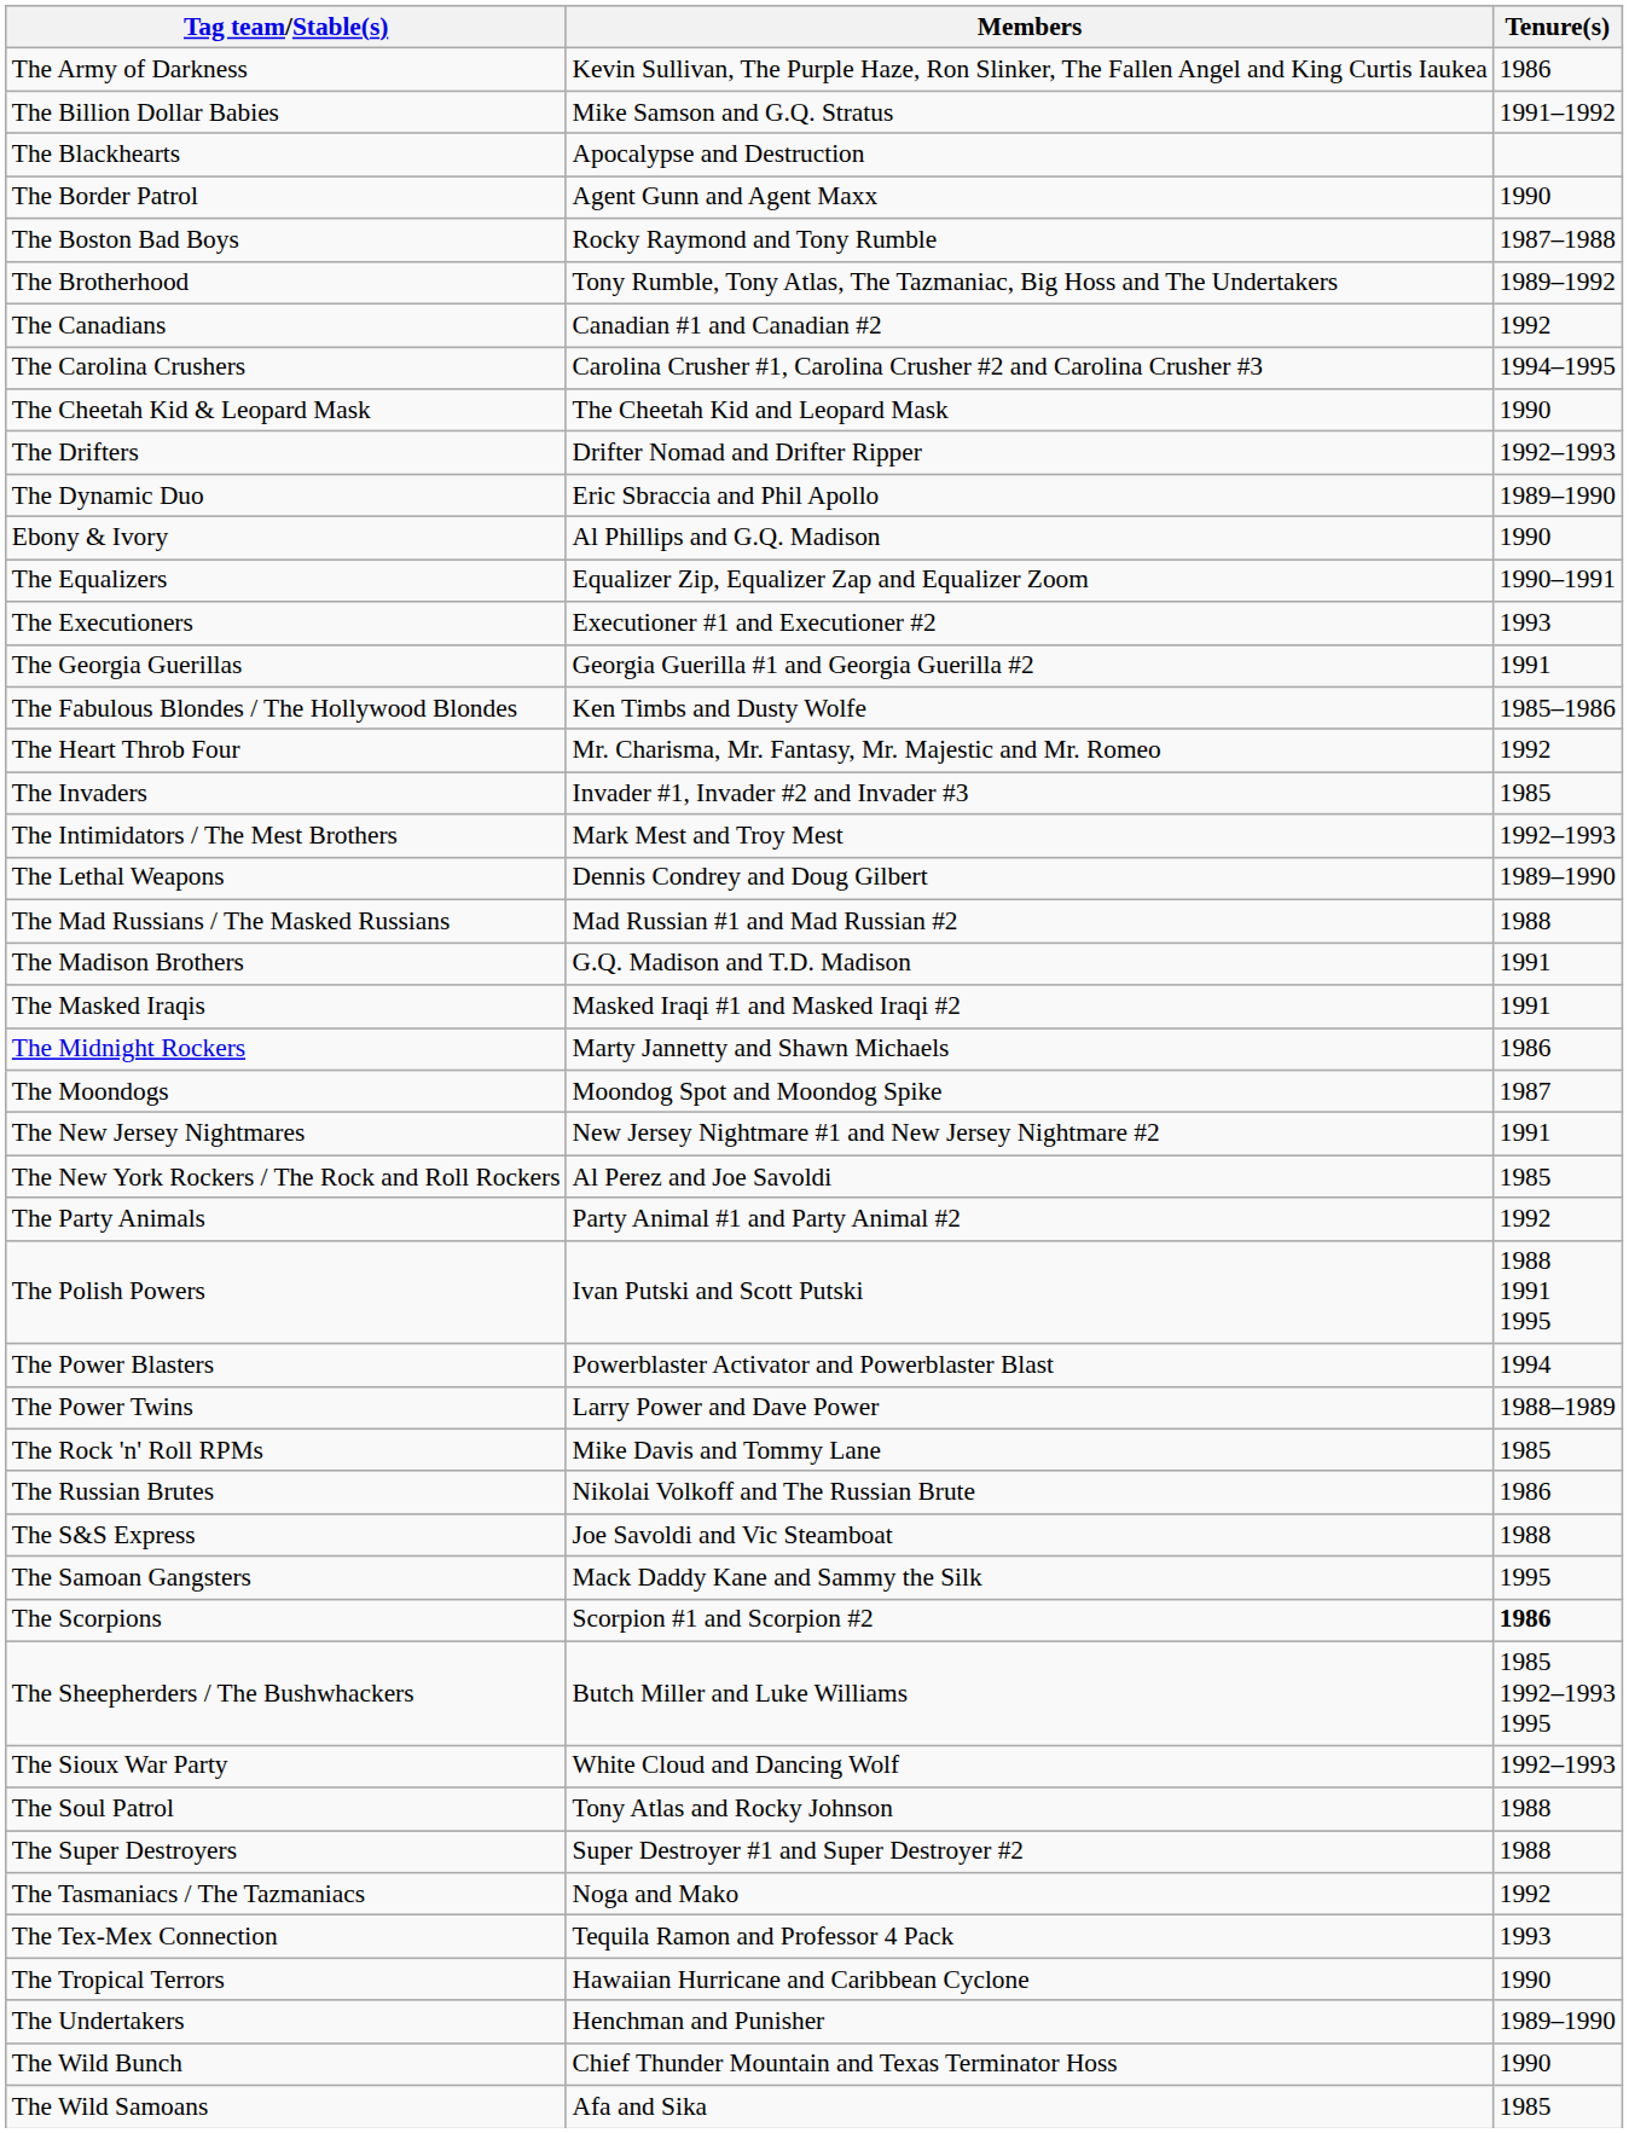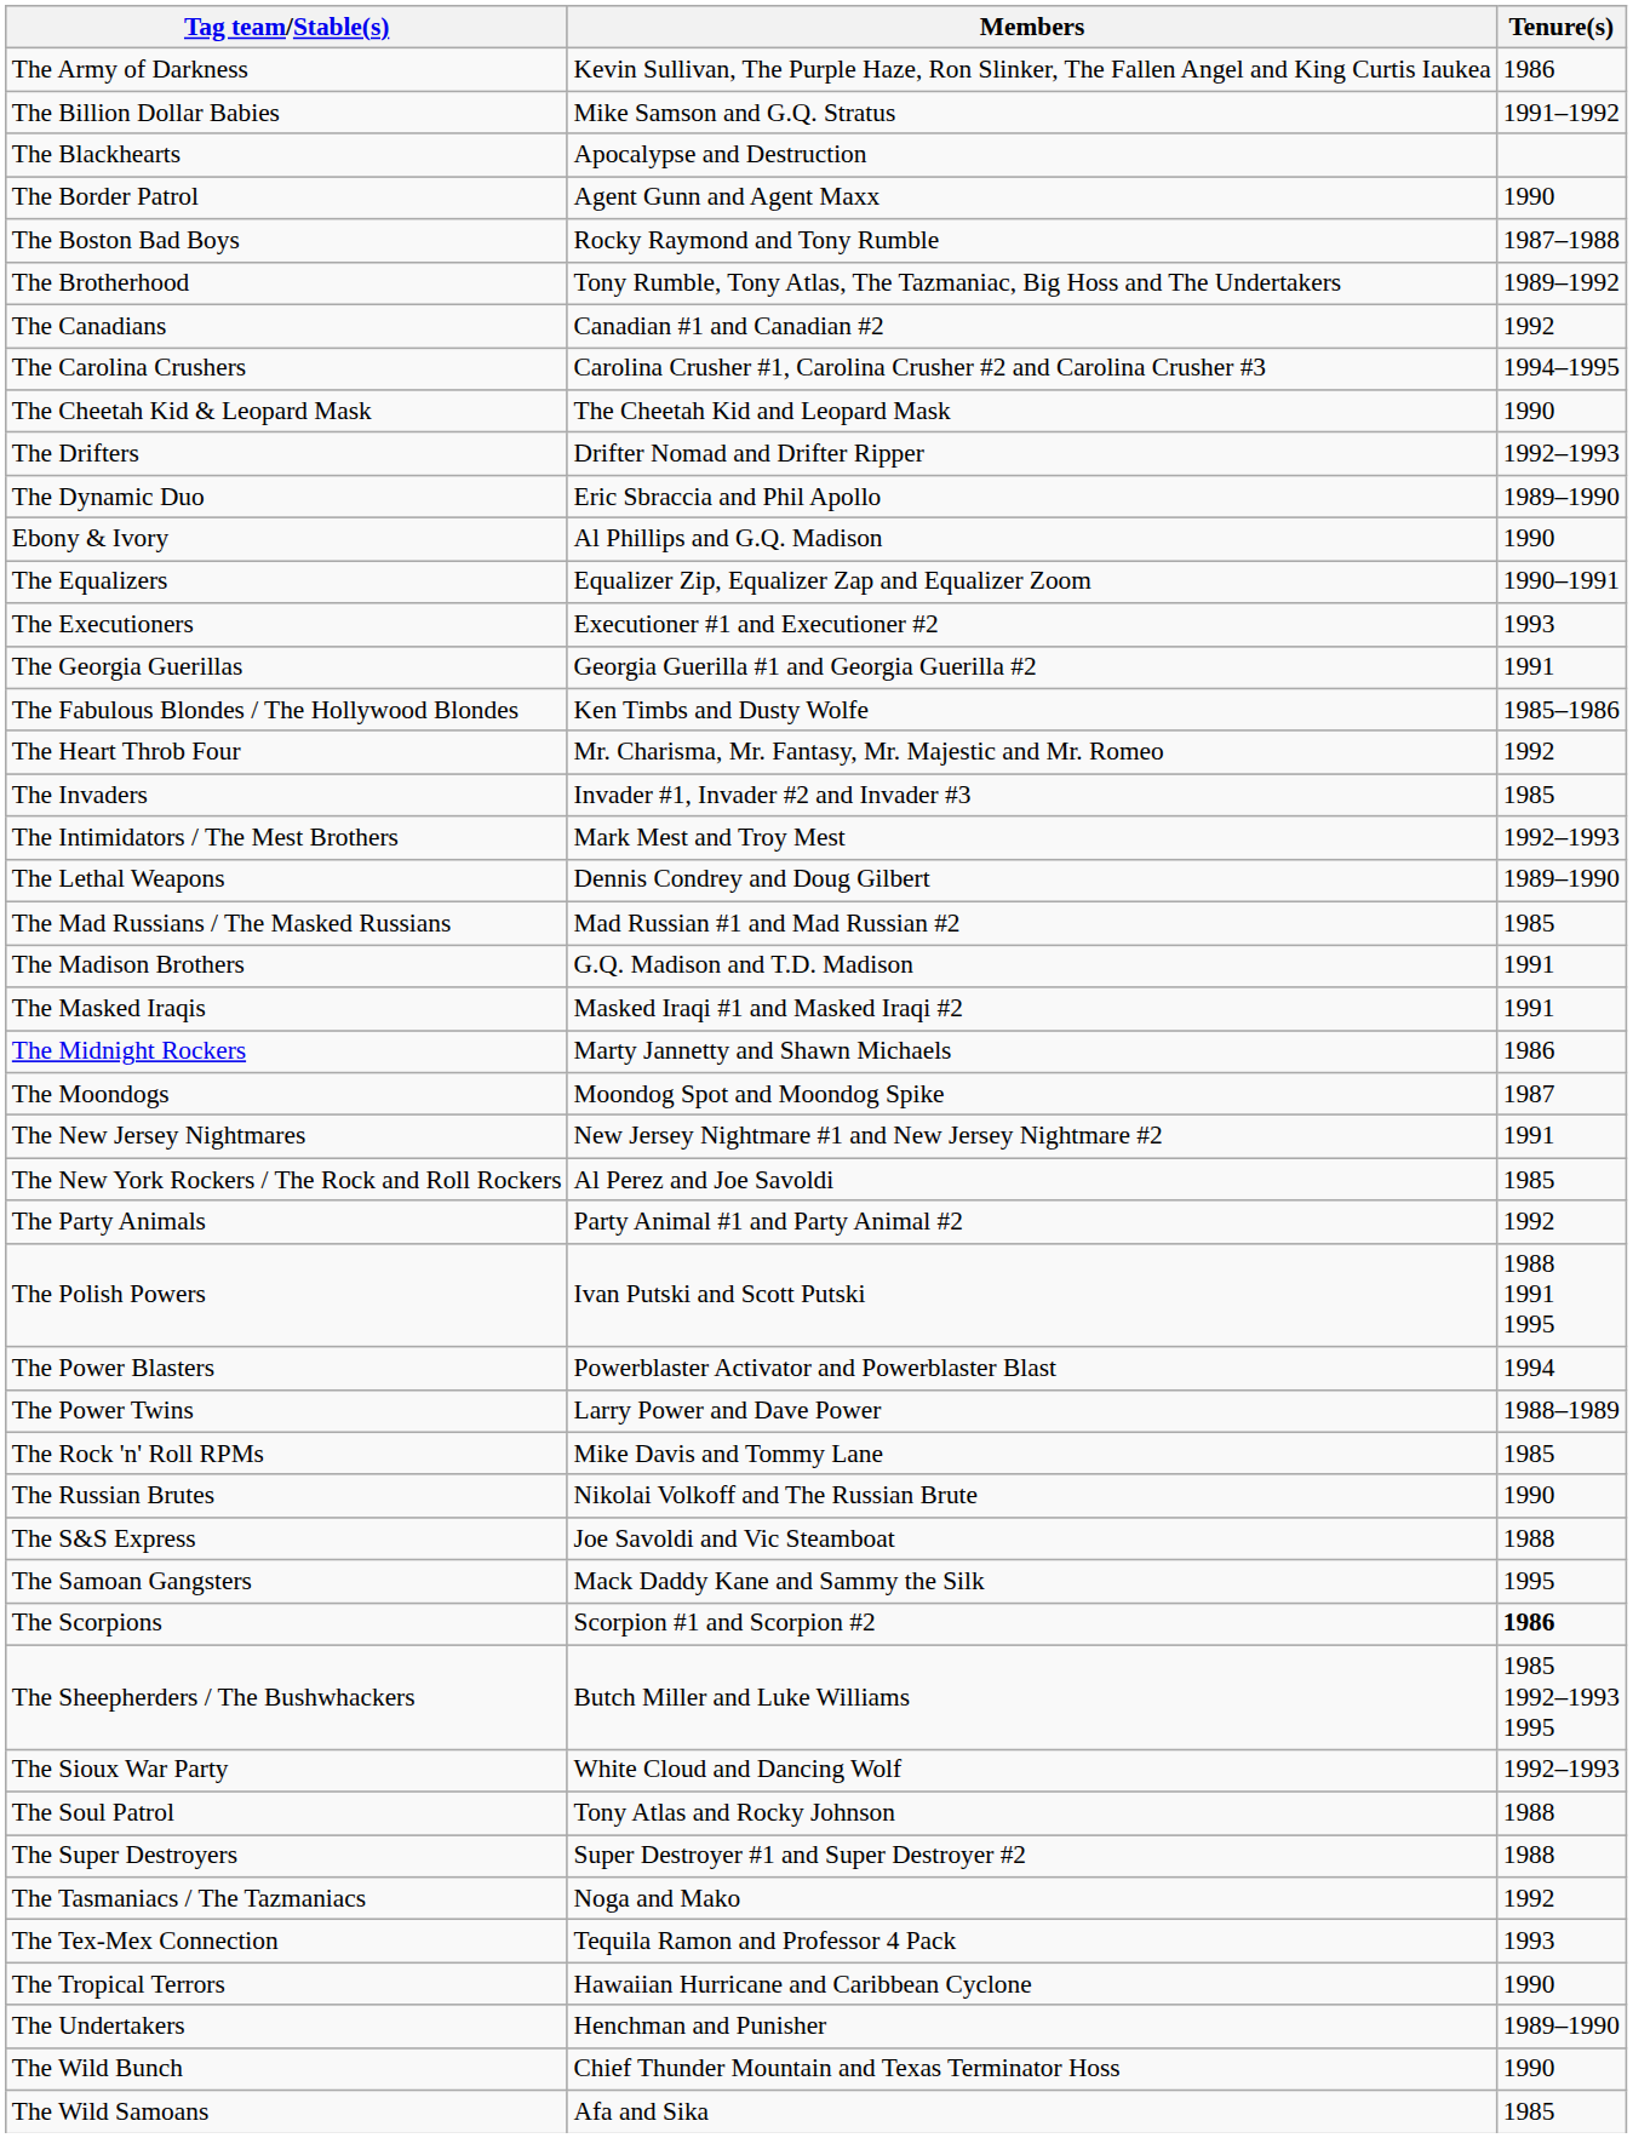The Mad Russians / The Masked Russians | Tenure(s): 1988 -> 1985
The Russian Brutes | Tenure(s): 1986 -> 1990
